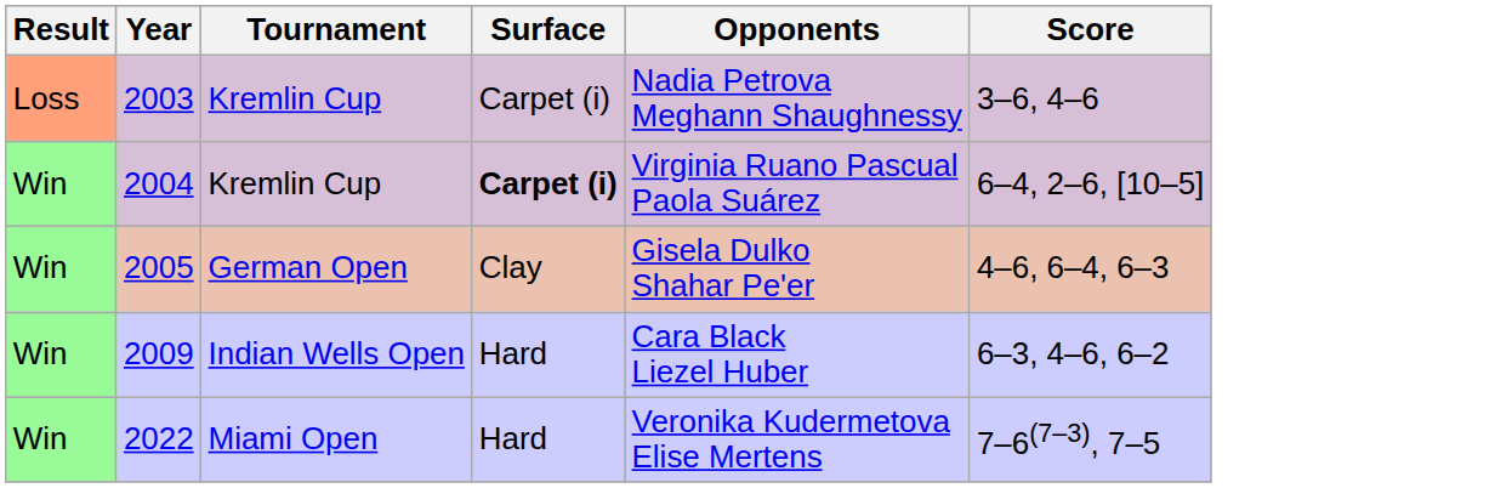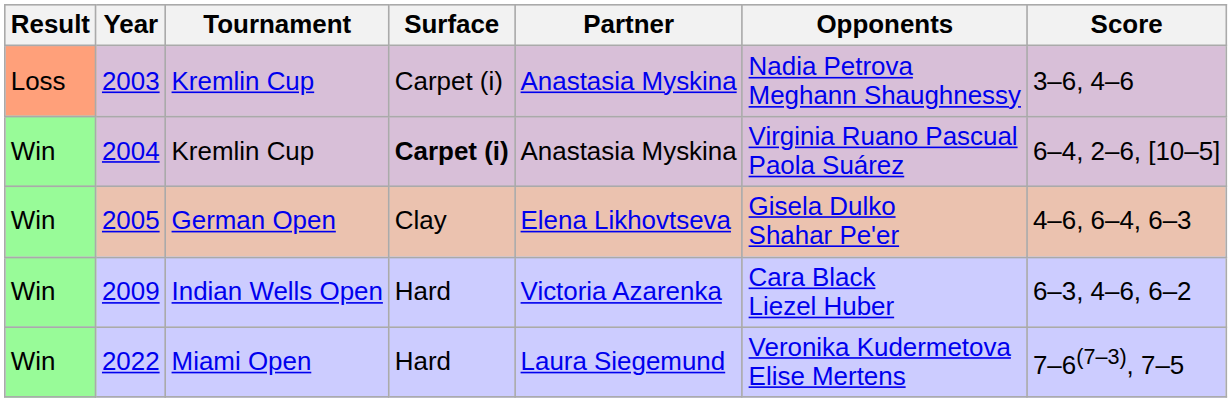+ column: Partner | Anastasia Myskina | Anastasia Myskina | Elena Likhovtseva | Victoria Azarenka | Laura Siegemund
